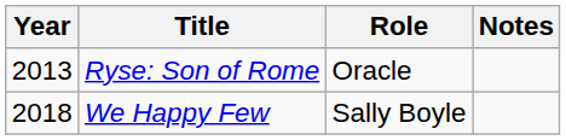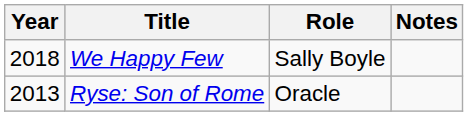rows swapped: Ryse: Son of Rome <-> We Happy Few
